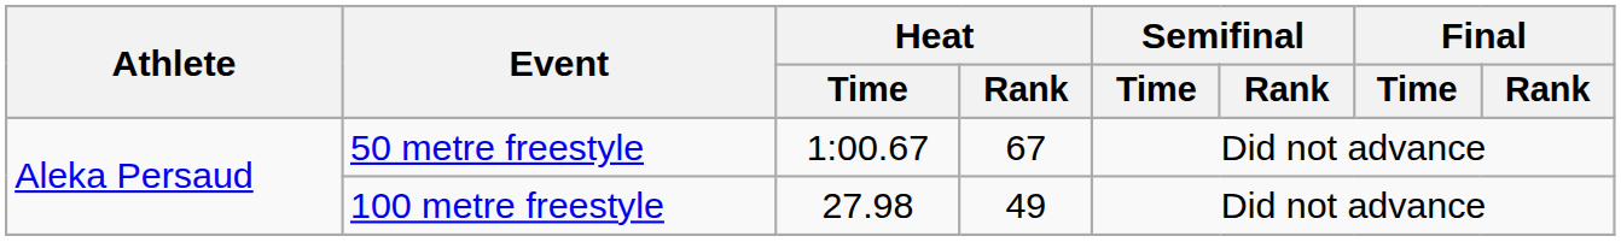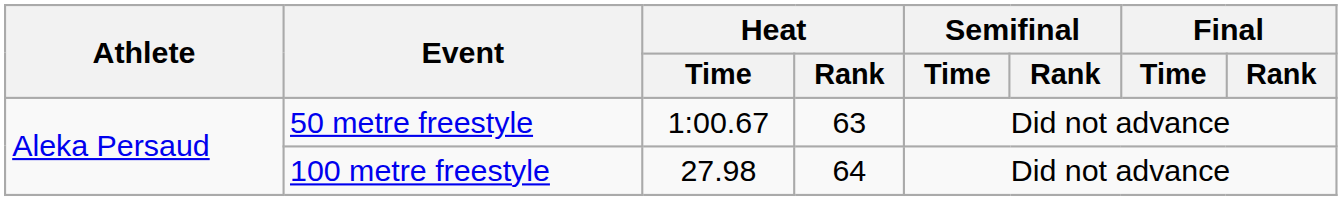50 metre freestyle | Heat / Rank: 67 -> 63
100 metre freestyle | Heat / Rank: 49 -> 64
